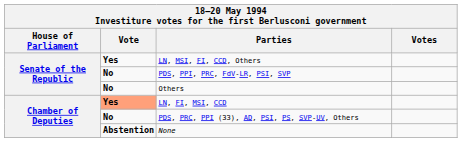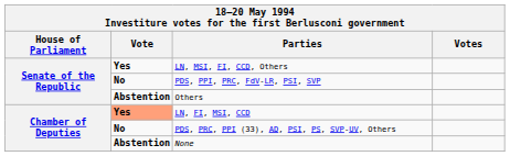Others | Vote: No -> Abstention
